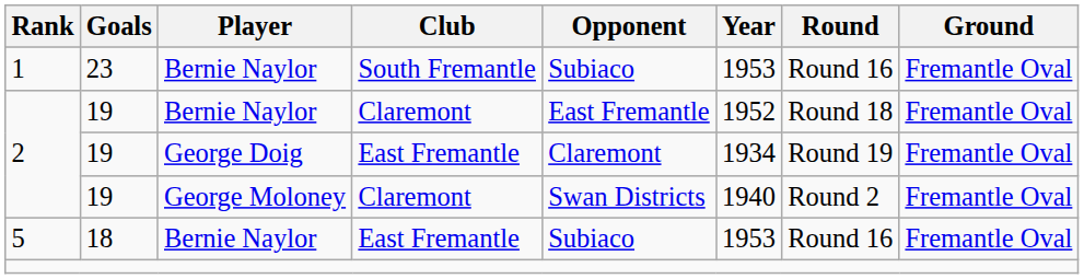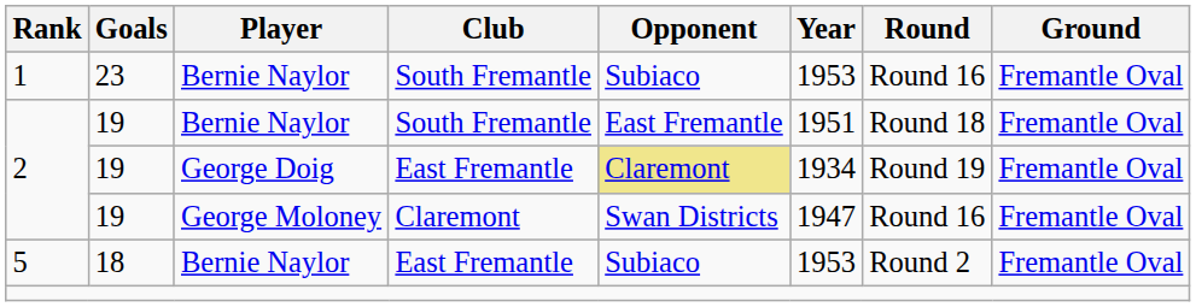2 / Bernie Naylor | Club: Claremont -> South Fremantle
2 / Bernie Naylor | Year: 1952 -> 1951
2 / George Doig | Opponent: no background -> khaki background
2 / George Moloney | Year: 1940 -> 1947
2 / George Moloney | Round: Round 2 -> Round 16
5 | Round: Round 16 -> Round 2
